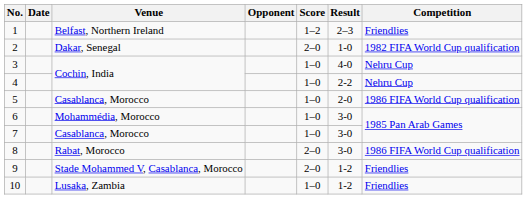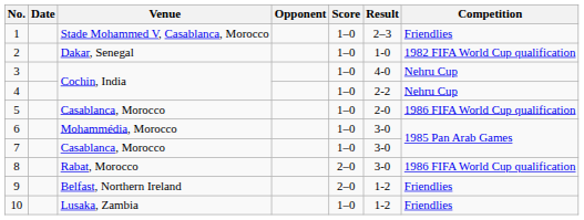1 | Venue: Belfast, Northern Ireland -> Stade Mohammed V, Casablanca, Morocco
1 | Score: 1–2 -> 1–0
2 | Score: 2–0 -> 1–0
9 | Venue: Stade Mohammed V, Casablanca, Morocco -> Belfast, Northern Ireland
